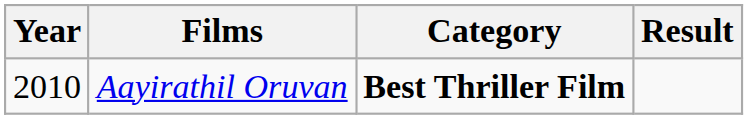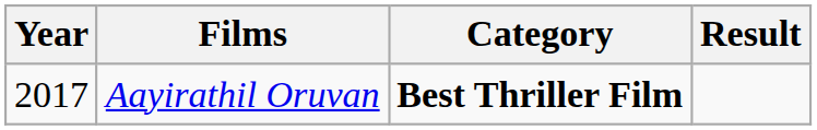Aayirathil Oruvan | Year: 2010 -> 2017
